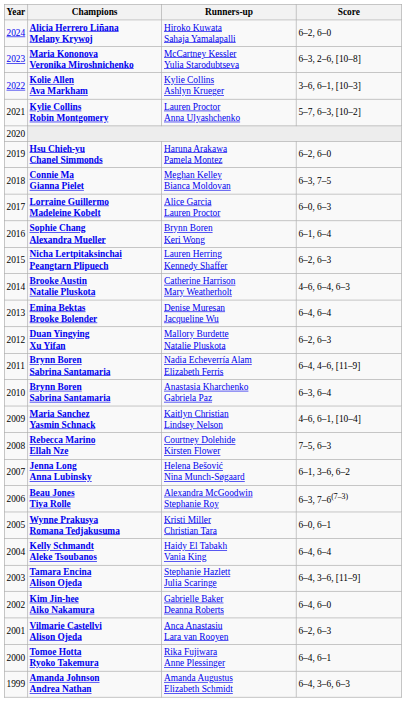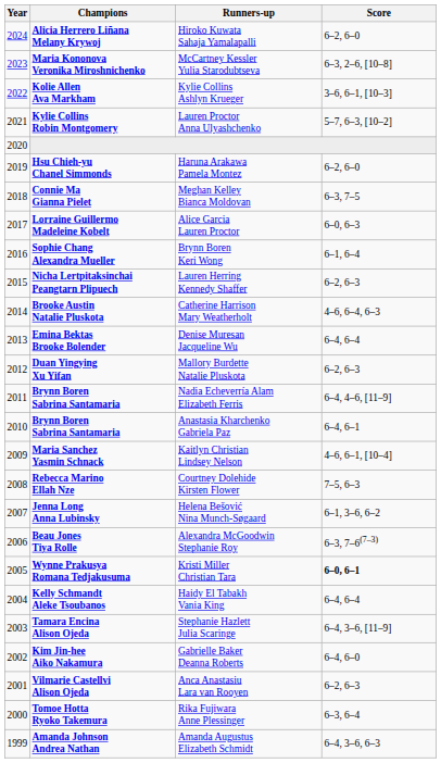Anastasia Kharchenko Gabriela Paz | Score: 6–3, 6–4 -> 6–4, 6–1
Kristi Miller Christian Tara | Score: normal -> bold
Rika Fujiwara Anne Plessinger | Score: 6–4, 6–1 -> 6–3, 6–4
